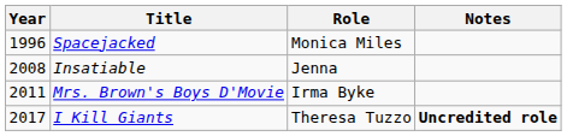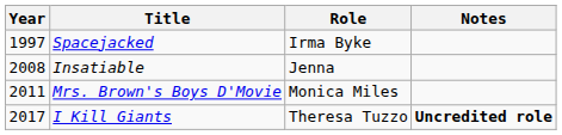Spacejacked | Year: 1996 -> 1997
Spacejacked | Role: Monica Miles -> Irma Byke
Mrs. Brown's Boys D'Movie | Role: Irma Byke -> Monica Miles
